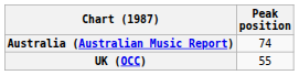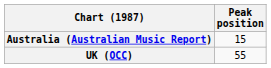Australia (Australian Music Report) | Peak position: 74 -> 15
